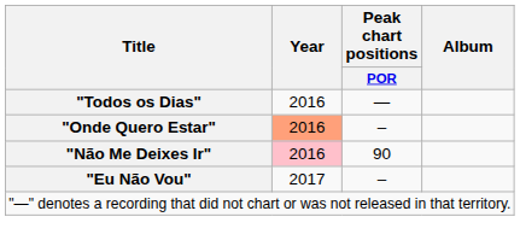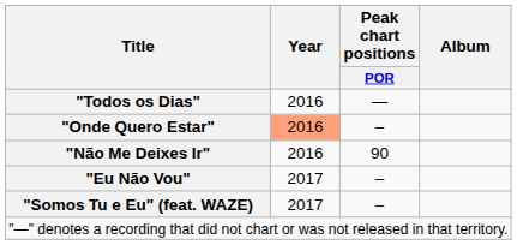"Não Me Deixes Ir" | Year: pink background -> no background
+ row: "Somos Tu e Eu" (feat. WAZE) | 2017 | –
